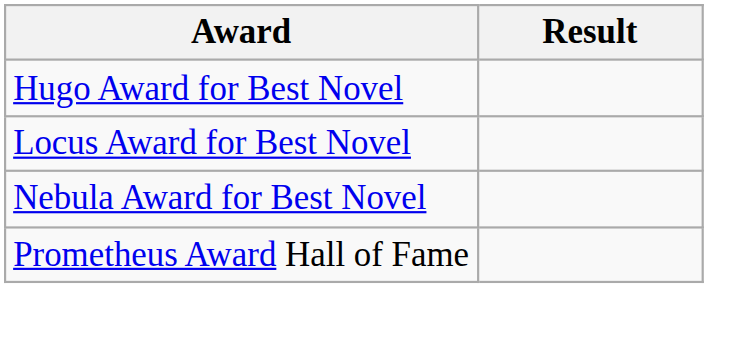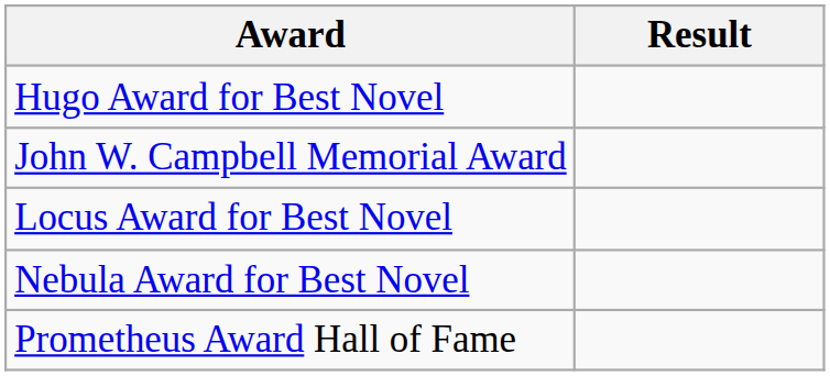+ row: John W. Campbell Memorial Award
